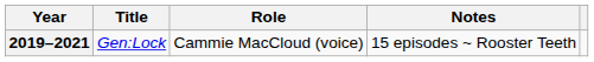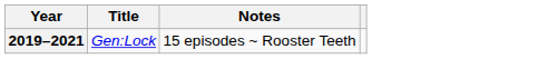- column: Role | Cammie MacCloud (voice)
